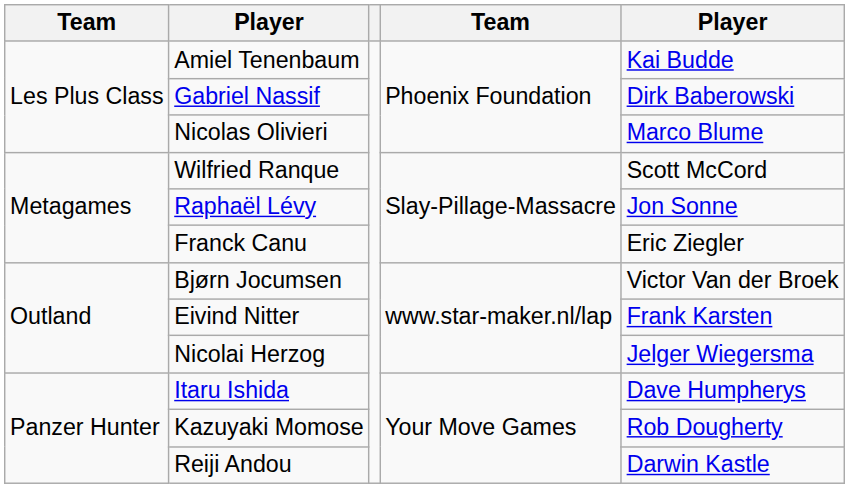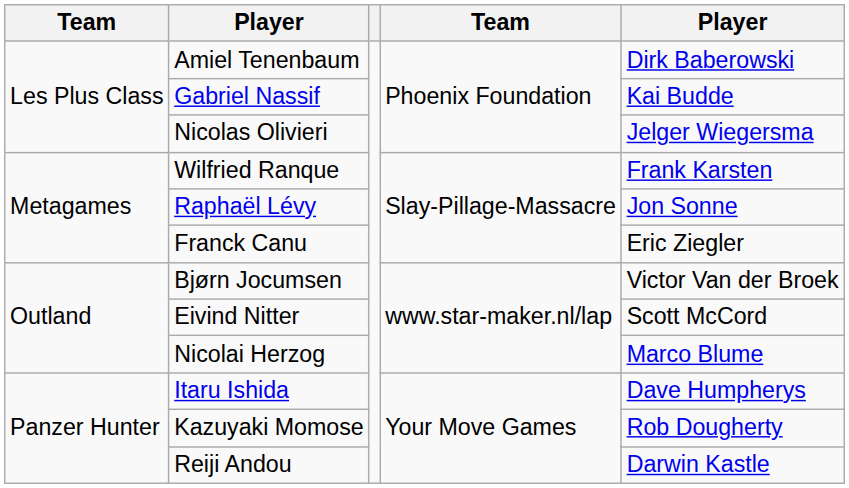Amiel Tenenbaum | column 5: Kai Budde -> Dirk Baberowski
Gabriel Nassif | column 5: Dirk Baberowski -> Kai Budde
Nicolas Olivieri | column 5: Marco Blume -> Jelger Wiegersma
Wilfried Ranque | column 5: Scott McCord -> Frank Karsten
Eivind Nitter | column 5: Frank Karsten -> Scott McCord
Nicolai Herzog | column 5: Jelger Wiegersma -> Marco Blume
